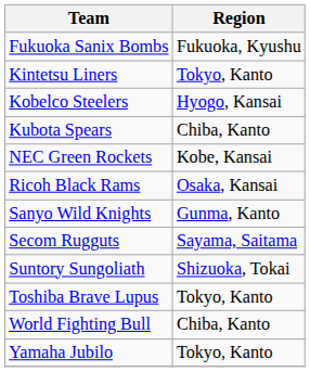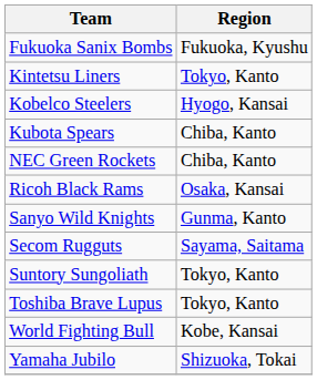NEC Green Rockets | Region: Kobe, Kansai -> Chiba, Kanto
Suntory Sungoliath | Region: Shizuoka, Tokai -> Tokyo, Kanto
World Fighting Bull | Region: Chiba, Kanto -> Kobe, Kansai
Yamaha Jubilo | Region: Tokyo, Kanto -> Shizuoka, Tokai
